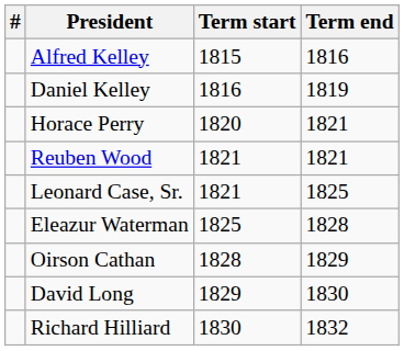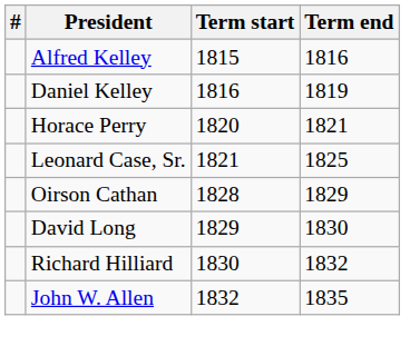- row: Reuben Wood | 1821 | 1821
- row: Eleazur Waterman | 1825 | 1828
+ row: John W. Allen | 1832 | 1835
